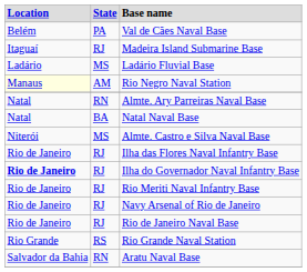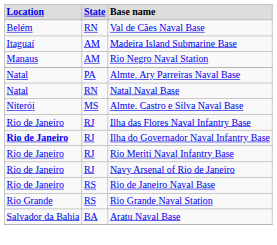Val de Cães Naval Base | column 2: PA -> RN
Madeira Island Submarine Base | column 2: RJ -> AM
- row: Ladário | MS | Ladário Fluvial Base
Rio Negro Naval Station | column 1: lightyellow background -> no background
Almte. Ary Parreiras Naval Base | column 2: RN -> PA
Natal Naval Base | column 2: BA -> RN
Rio de Janeiro Naval Base | column 2: RJ -> RS
Aratu Naval Base | column 2: RN -> BA
